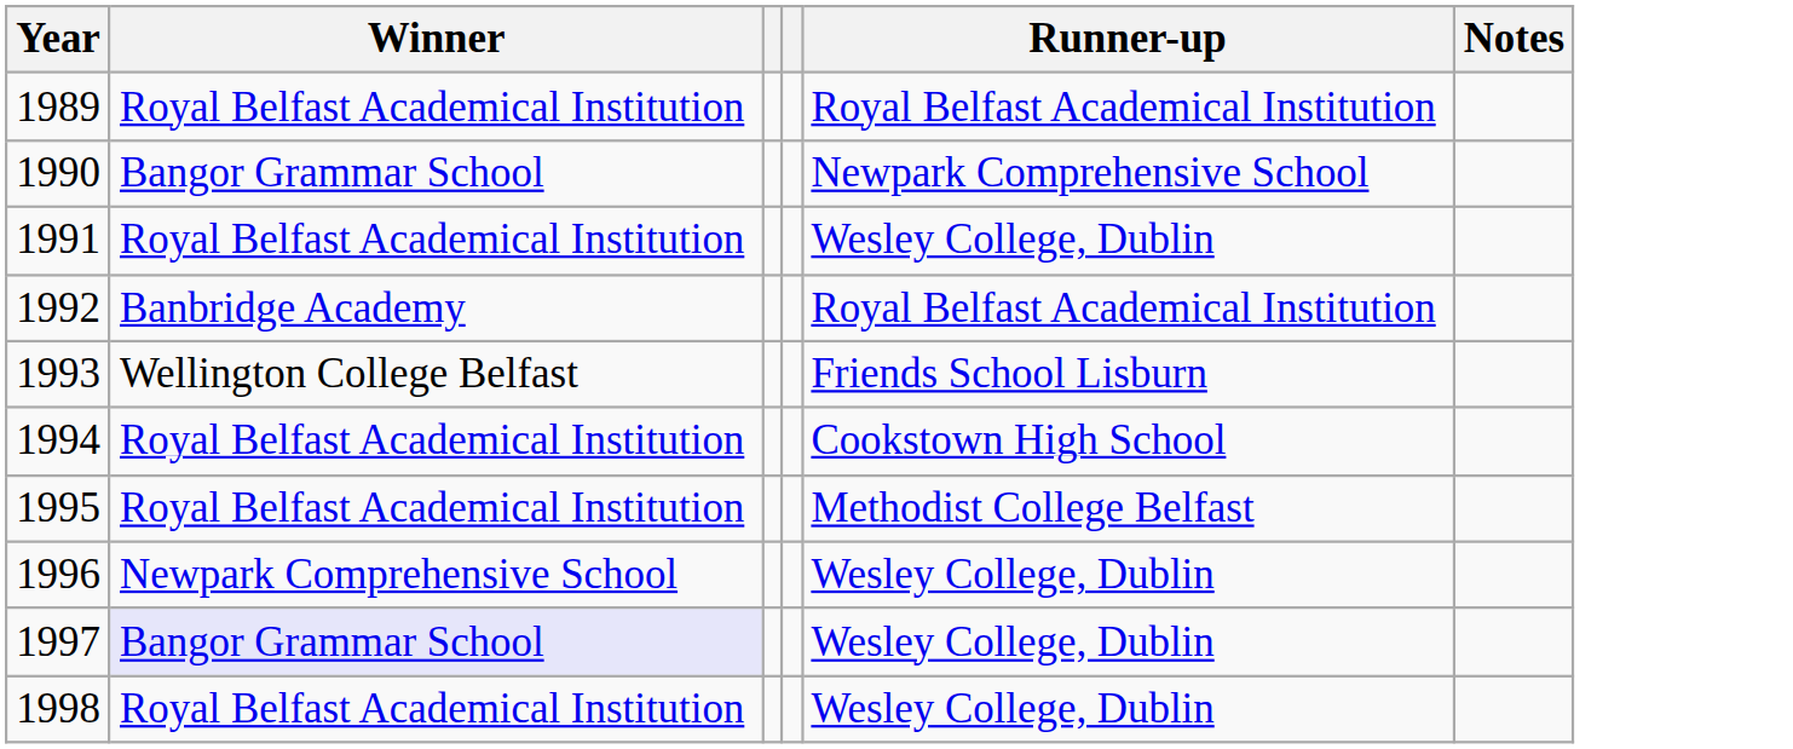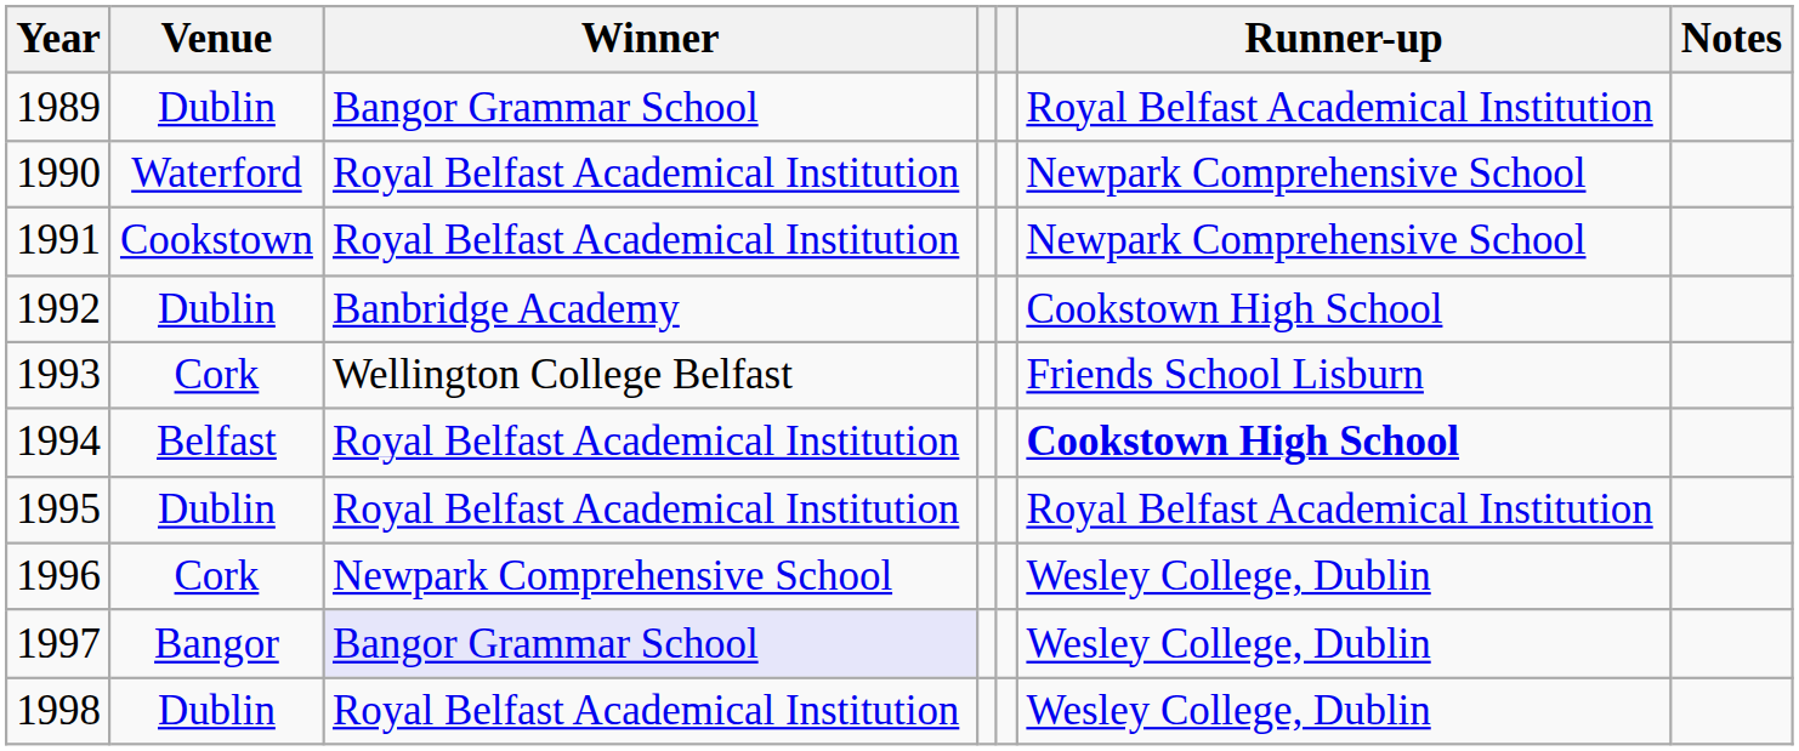+ column: Venue | Dublin | Waterford | Cookstown | Dublin | Cork | Belfast | Dublin | Cork | Bangor | Dublin
1989 | Winner: Royal Belfast Academical Institution -> Bangor Grammar School
1990 | Winner: Bangor Grammar School -> Royal Belfast Academical Institution
1991 | Runner-up: Wesley College, Dublin -> Newpark Comprehensive School
1992 | Runner-up: Royal Belfast Academical Institution -> Cookstown High School
1994 | Runner-up: normal -> bold
1995 | Runner-up: Methodist College Belfast -> Royal Belfast Academical Institution
